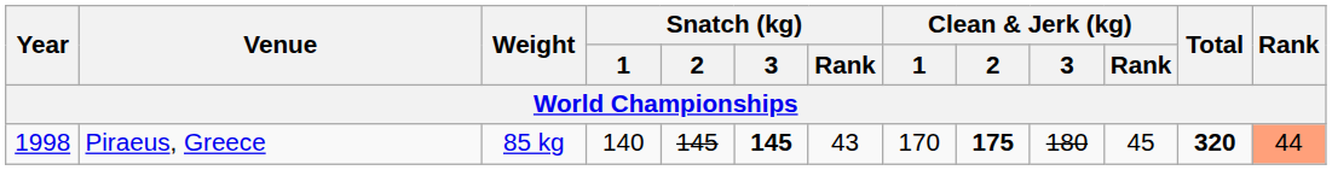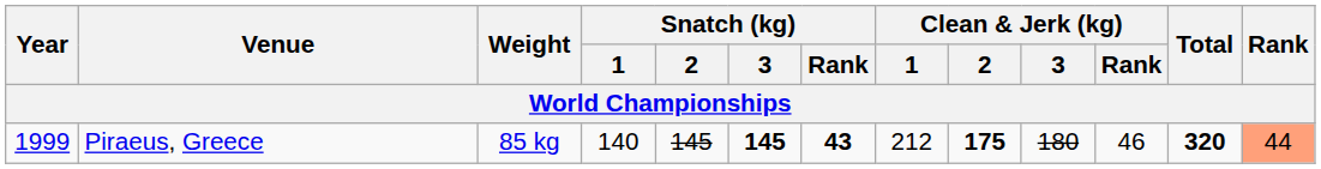Piraeus, Greece | Year: 1998 -> 1999
Piraeus, Greece | Snatch (kg) / Rank: normal -> bold
Piraeus, Greece | Clean & Jerk (kg) / 1: 170 -> 212
Piraeus, Greece | Clean & Jerk (kg) / Rank: 45 -> 46
